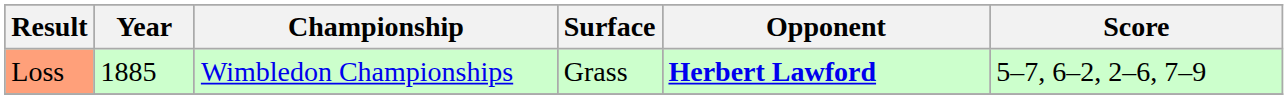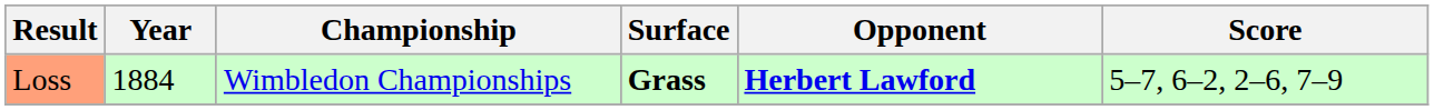Loss | Year: 1885 -> 1884
Loss | Surface: normal -> bold
